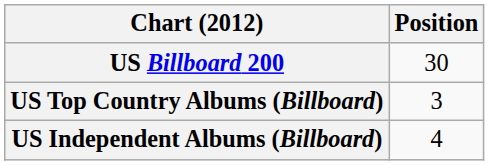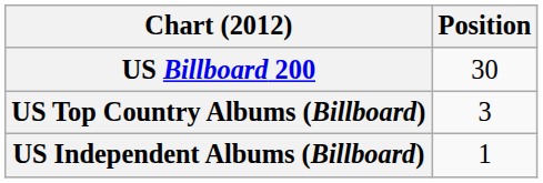US Independent Albums (Billboard) | Position: 4 -> 1
